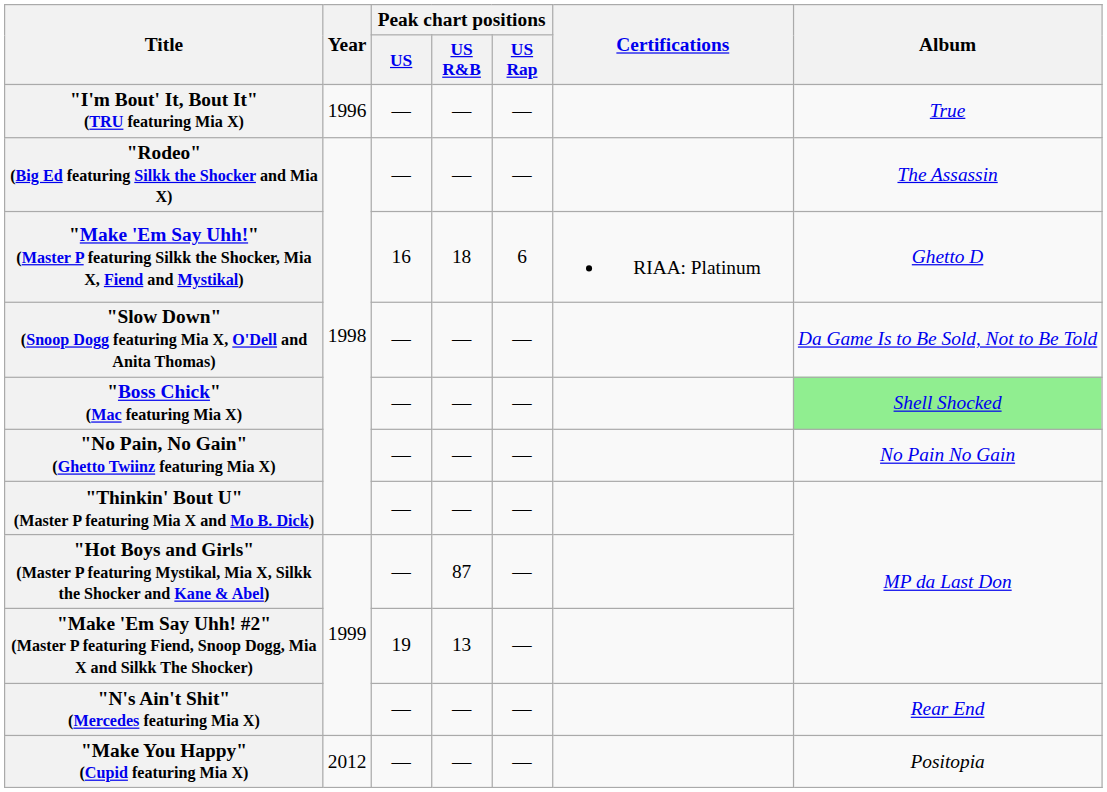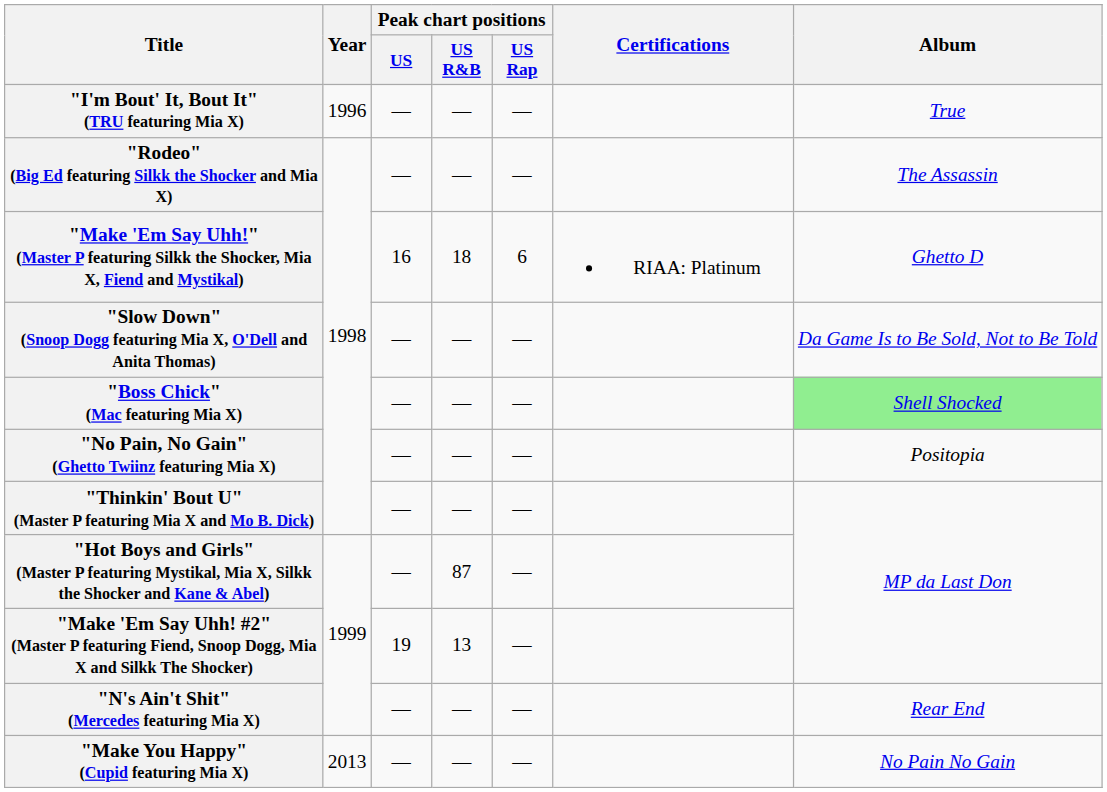"No Pain, No Gain" (Ghetto Twiinz featuring Mia X) | Album: No Pain No Gain -> Positopia
"Make You Happy" (Cupid featuring Mia X) | Year: 2012 -> 2013
"Make You Happy" (Cupid featuring Mia X) | Album: Positopia -> No Pain No Gain
